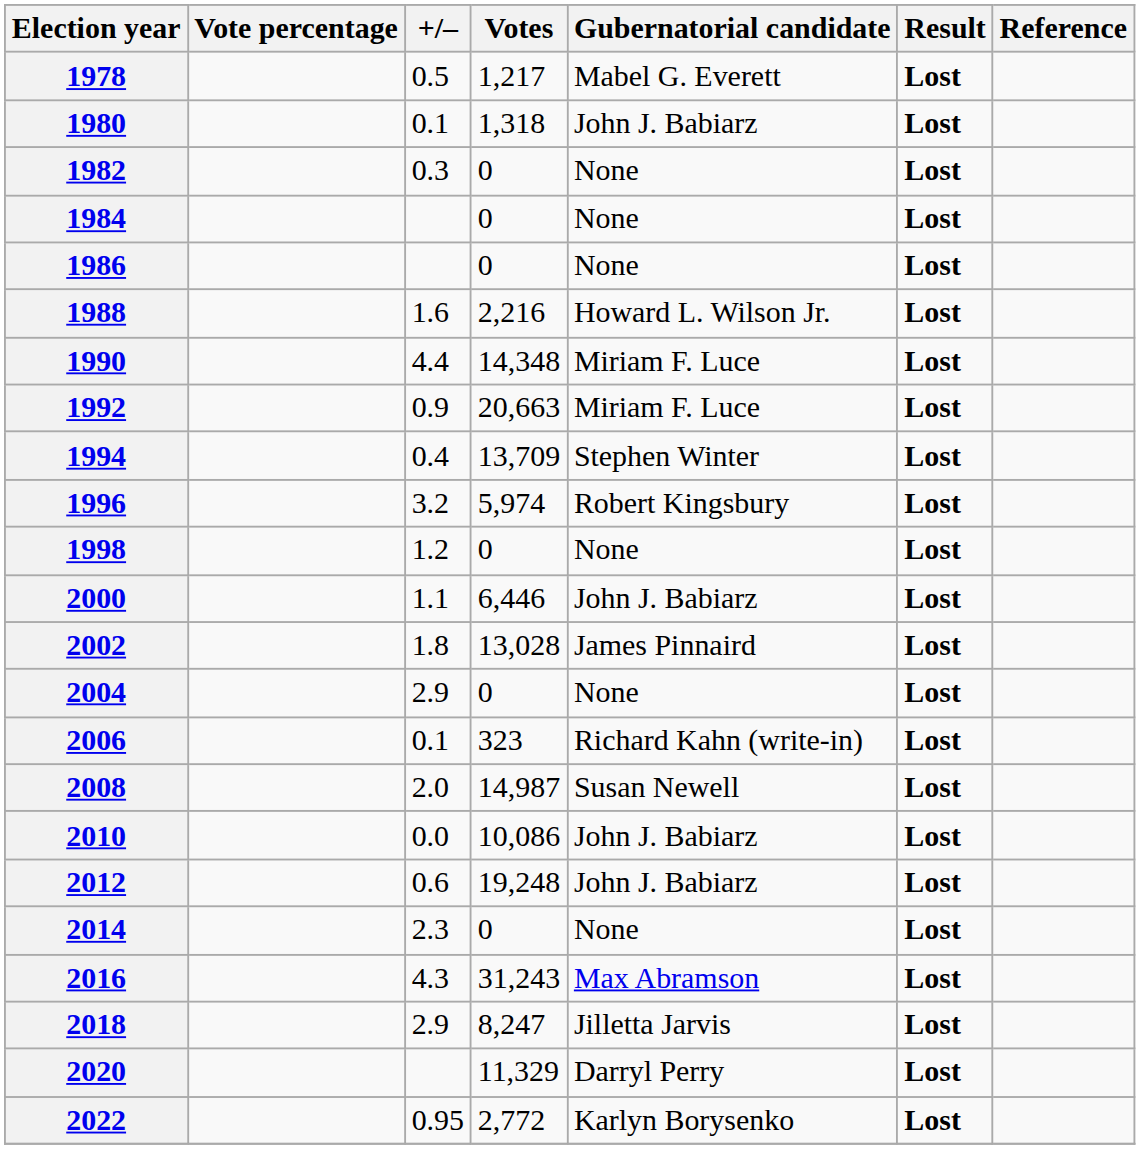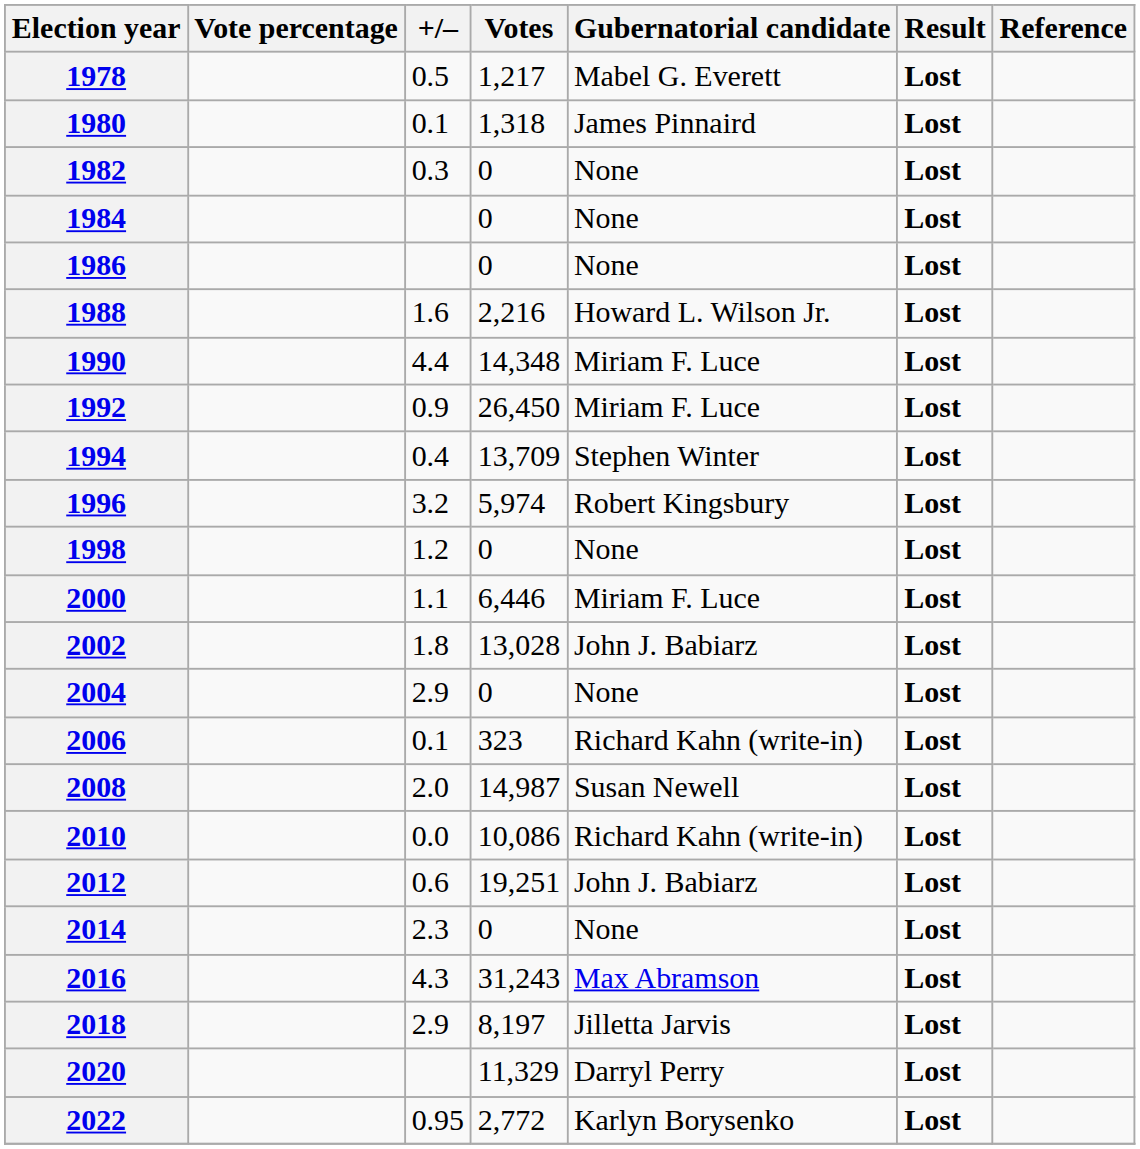1980 | Gubernatorial candidate: John J. Babiarz -> James Pinnaird
1992 | Votes: 20,663 -> 26,450
2000 | Gubernatorial candidate: John J. Babiarz -> Miriam F. Luce
2002 | Gubernatorial candidate: James Pinnaird -> John J. Babiarz
2010 | Gubernatorial candidate: John J. Babiarz -> Richard Kahn (write-in)
2012 | Votes: 19,248 -> 19,251
2018 | Votes: 8,247 -> 8,197
